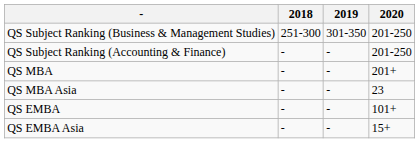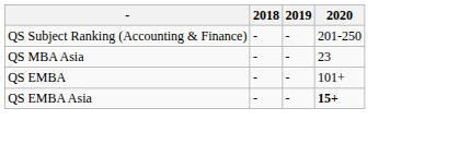- row: QS Subject Ranking (Business & Management Studies) | 251-300 | 301-350 | 201-250
- row: QS MBA | - | - | 201+
QS EMBA Asia | 2020: normal -> bold
